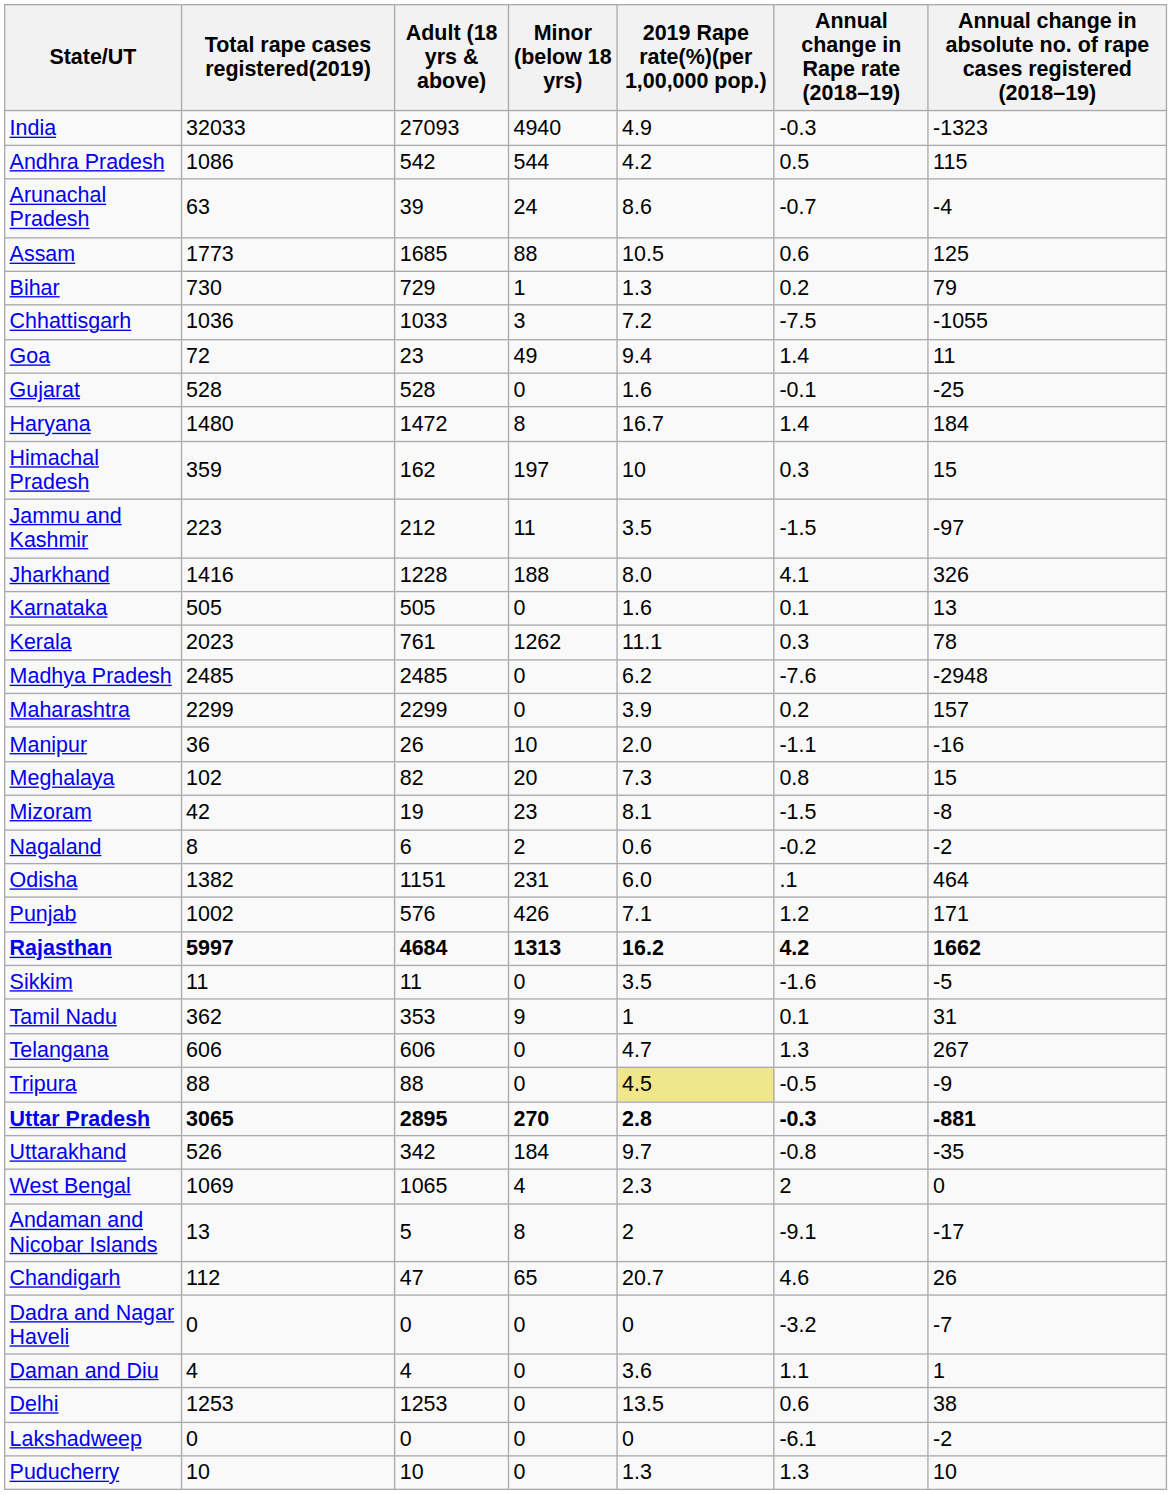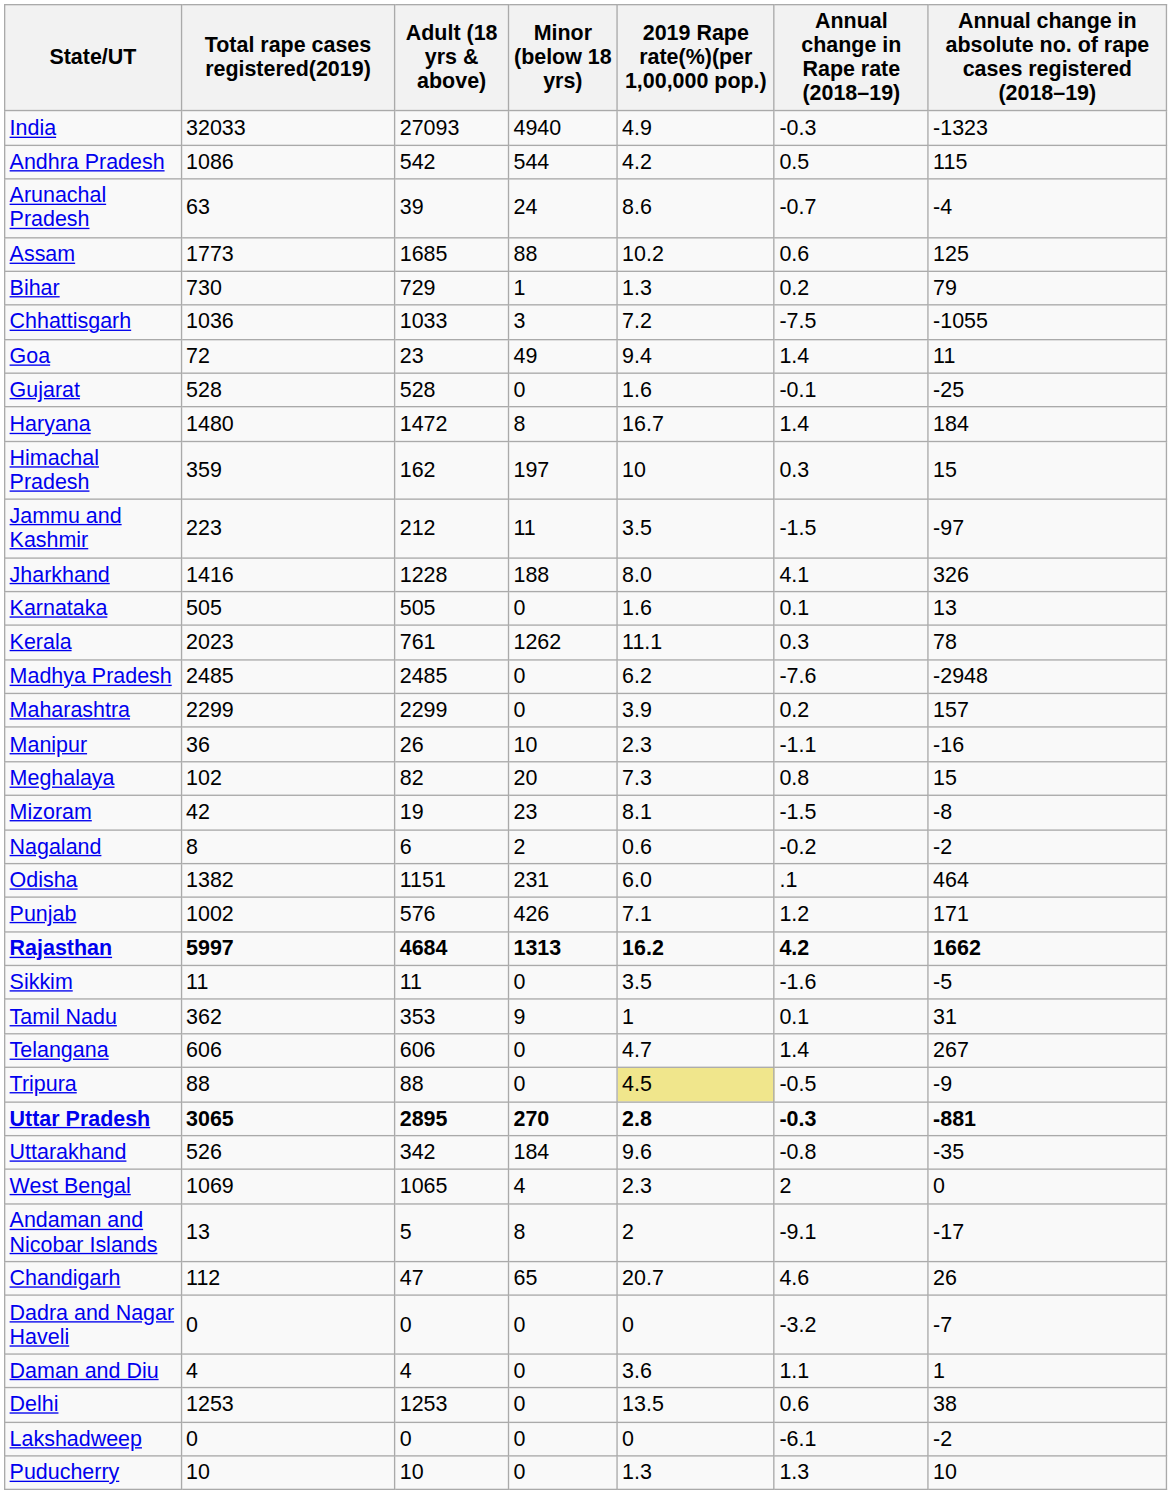Assam | 2019 Rape rate(%)(per 1,00,000 pop.): 10.5 -> 10.2
Manipur | 2019 Rape rate(%)(per 1,00,000 pop.): 2.0 -> 2.3
Telangana | Annual change in Rape rate (2018–19): 1.3 -> 1.4
Uttarakhand | 2019 Rape rate(%)(per 1,00,000 pop.): 9.7 -> 9.6
